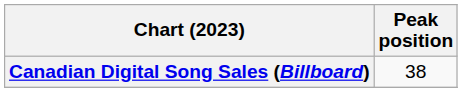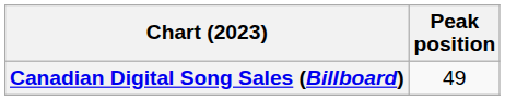Canadian Digital Song Sales (Billboard) | Peak position: 38 -> 49
